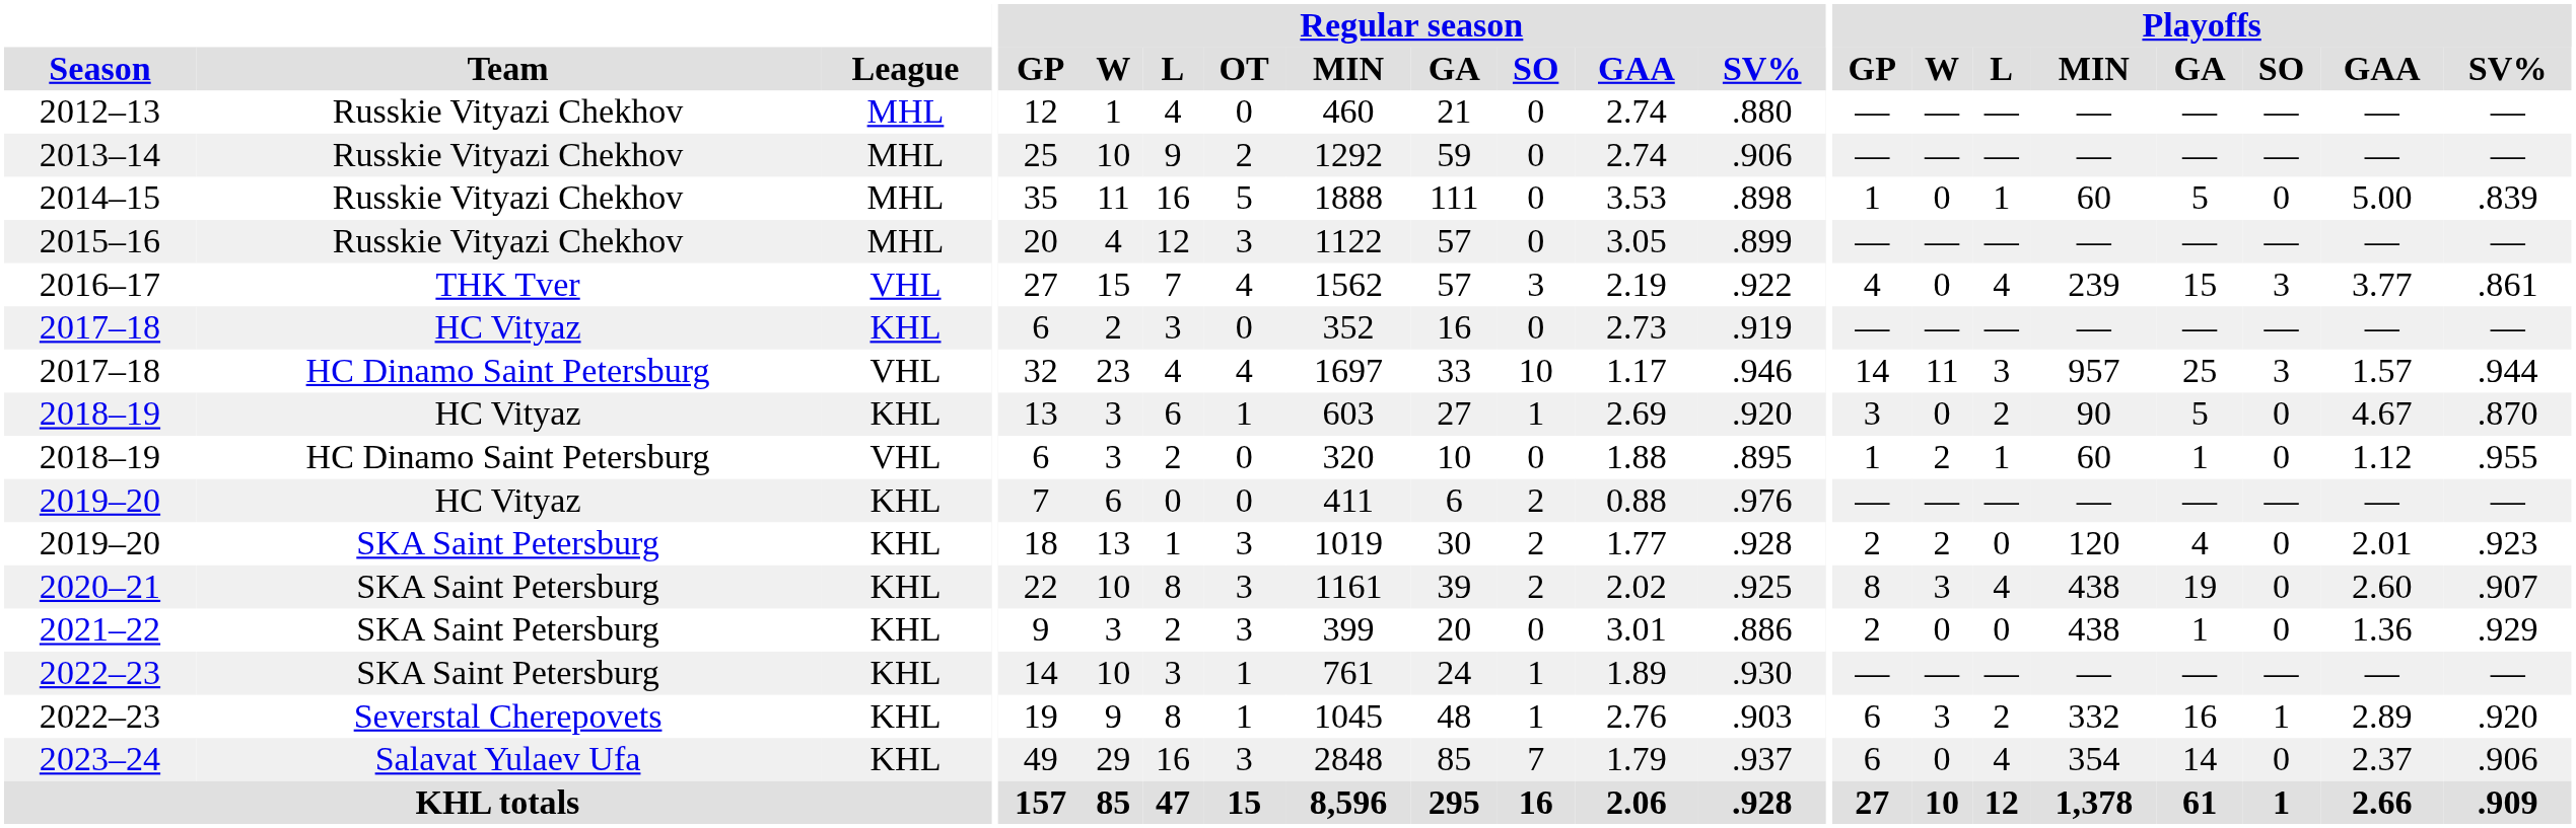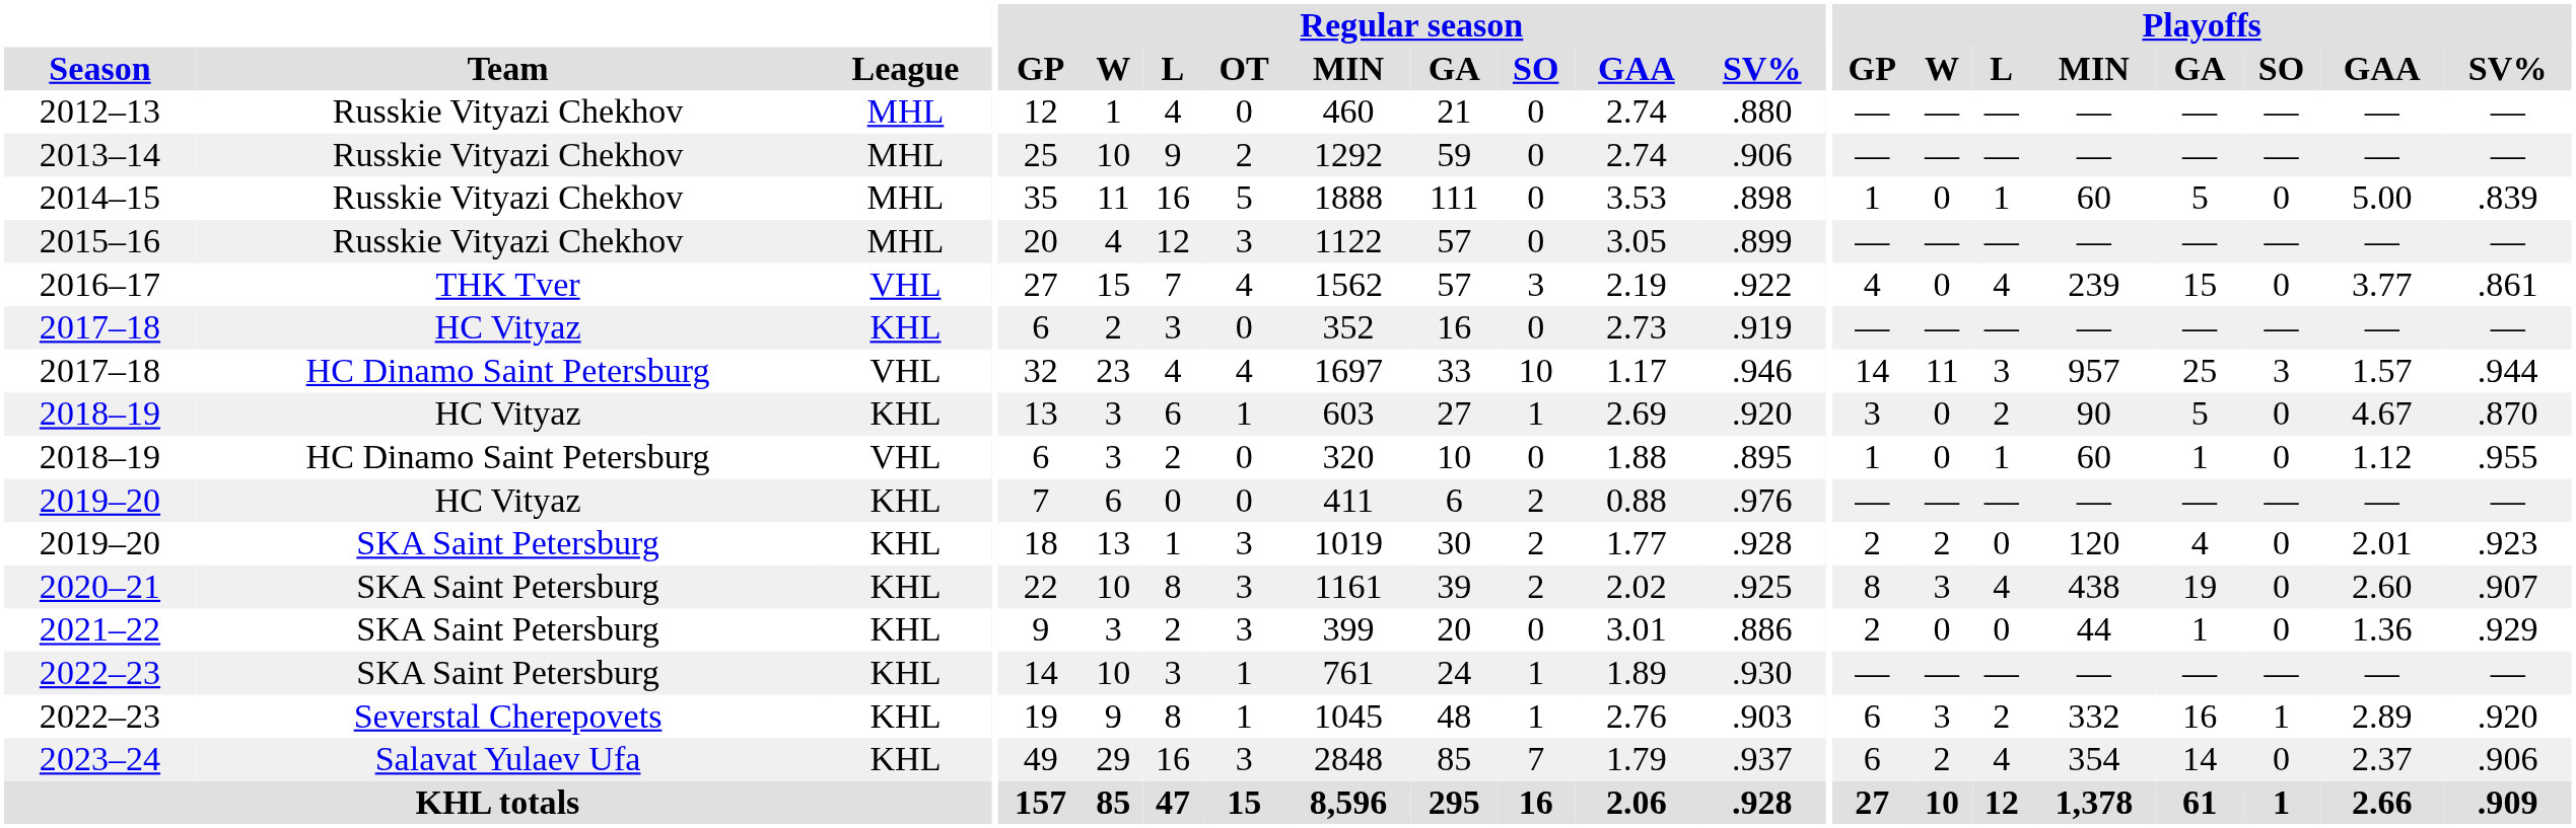2016–17 | Playoffs / SO: 3 -> 0
2018–19 / HC Dinamo Saint Petersburg | Playoffs / W: 2 -> 0
2021–22 | Playoffs / MIN: 438 -> 44
2023–24 | Playoffs / W: 0 -> 2
